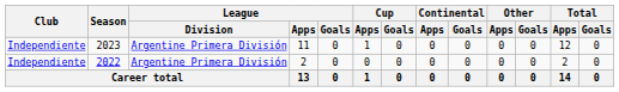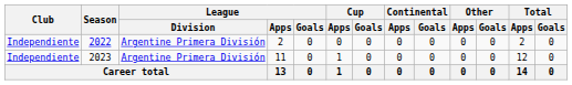rows swapped: 2022 <-> 2023
